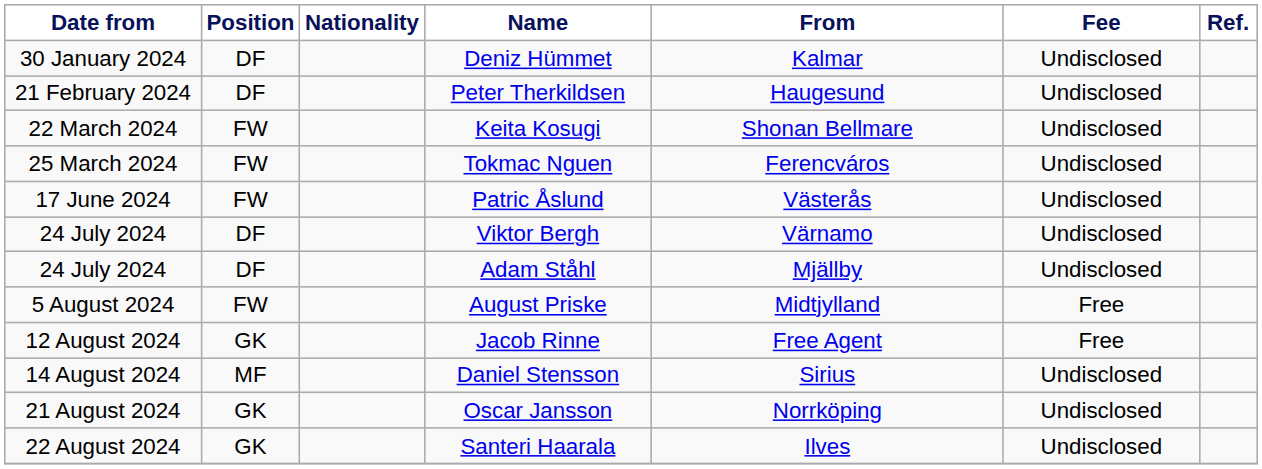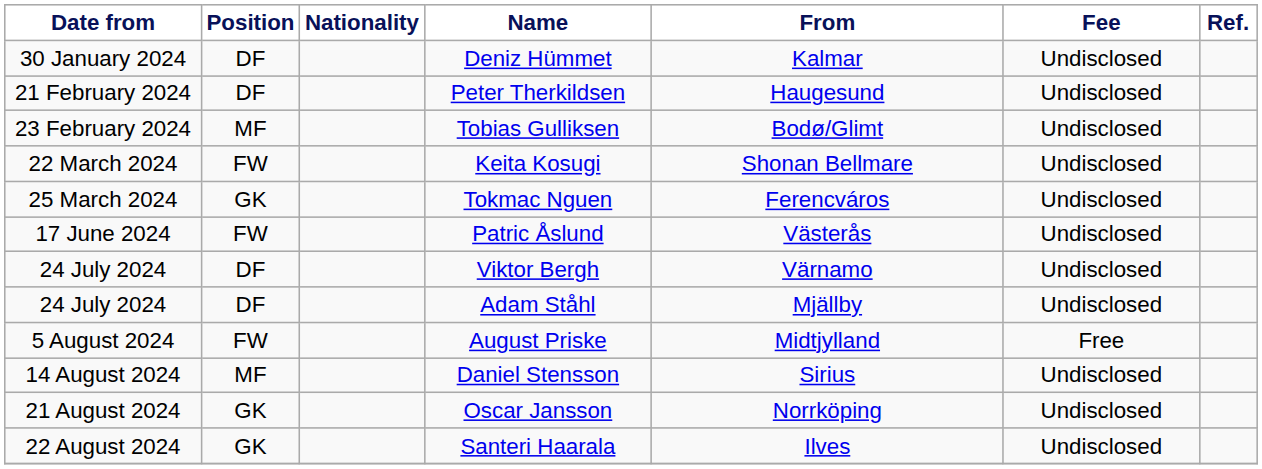+ row: 23 February 2024 | MF | Tobias Gulliksen | Bodø/Glimt | Undisclosed
Tokmac Nguen | Position: FW -> GK
- row: 12 August 2024 | GK | Jacob Rinne | Free Agent | Free
